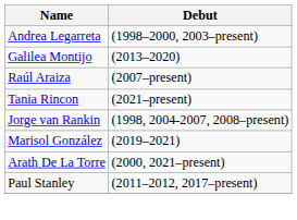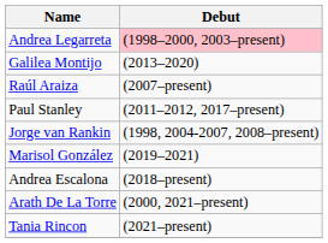Andrea Legarreta | Debut: no background -> pink background
rows swapped: Paul Stanley <-> Tania Rincon
+ row: Andrea Escalona | (2018–present)
